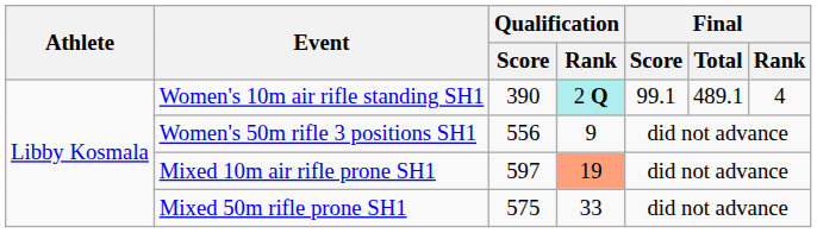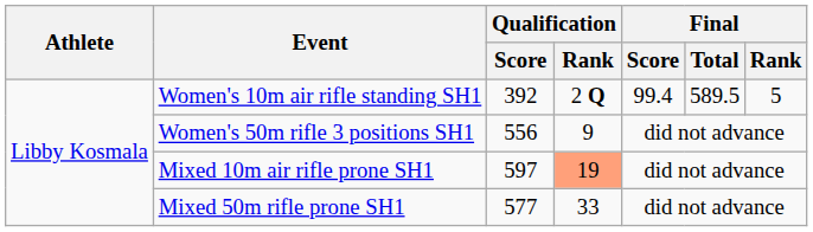Women's 10m air rifle standing SH1 | Qualification / Score: 390 -> 392
Women's 10m air rifle standing SH1 | Qualification / Rank: paleturquoise background -> no background
Women's 10m air rifle standing SH1 | Final / Score: 99.1 -> 99.4
Women's 10m air rifle standing SH1 | Final / Total: 489.1 -> 589.5
Women's 10m air rifle standing SH1 | Final / Rank: 4 -> 5
Mixed 50m rifle prone SH1 | Qualification / Score: 575 -> 577
